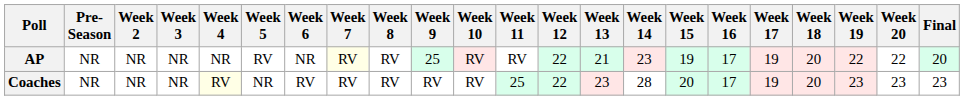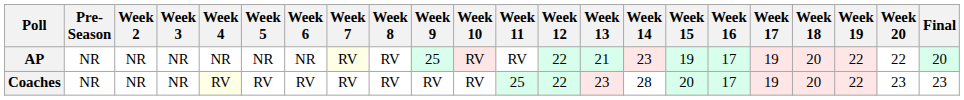AP | Week 5: RV -> NR
Coaches | Week 5: NR -> RV
Coaches | Week 19: 23 -> 22
